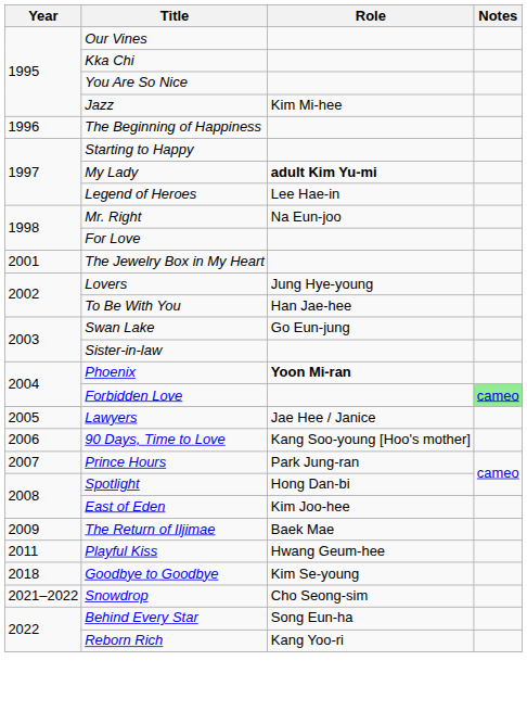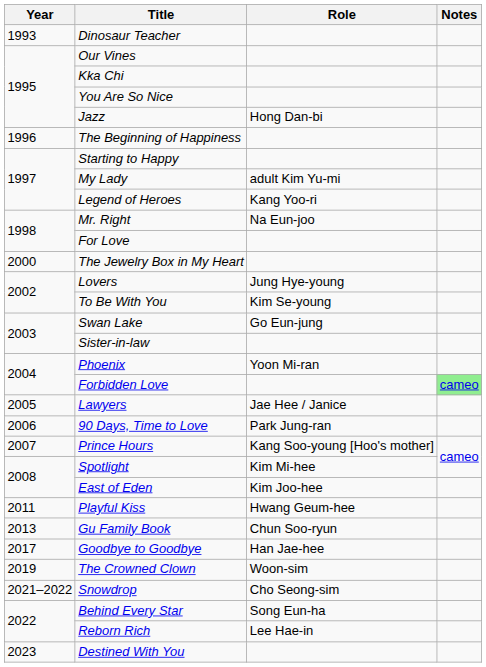+ row: 1993 | Dinosaur Teacher
Jazz | Role: Kim Mi-hee -> Hong Dan-bi
My Lady | Role: bold -> normal
Legend of Heroes | Role: Lee Hae-in -> Kang Yoo-ri
The Jewelry Box in My Heart | Year: 2001 -> 2000
To Be With You | Role: Han Jae-hee -> Kim Se-young
Phoenix | Role: bold -> normal
90 Days, Time to Love | Role: Kang Soo-young [Hoo's mother] -> Park Jung-ran
Prince Hours | Role: Park Jung-ran -> Kang Soo-young [Hoo's mother]
Spotlight | Role: Hong Dan-bi -> Kim Mi-hee
- row: 2009 | The Return of Iljimae | Baek Mae
+ row: 2013 | Gu Family Book | Chun Soo-ryun
Goodbye to Goodbye | Year: 2018 -> 2017
Goodbye to Goodbye | Role: Kim Se-young -> Han Jae-hee
+ row: 2019 | The Crowned Clown | Woon-sim
Reborn Rich | Role: Kang Yoo-ri -> Lee Hae-in
+ row: 2023 | Destined With You
